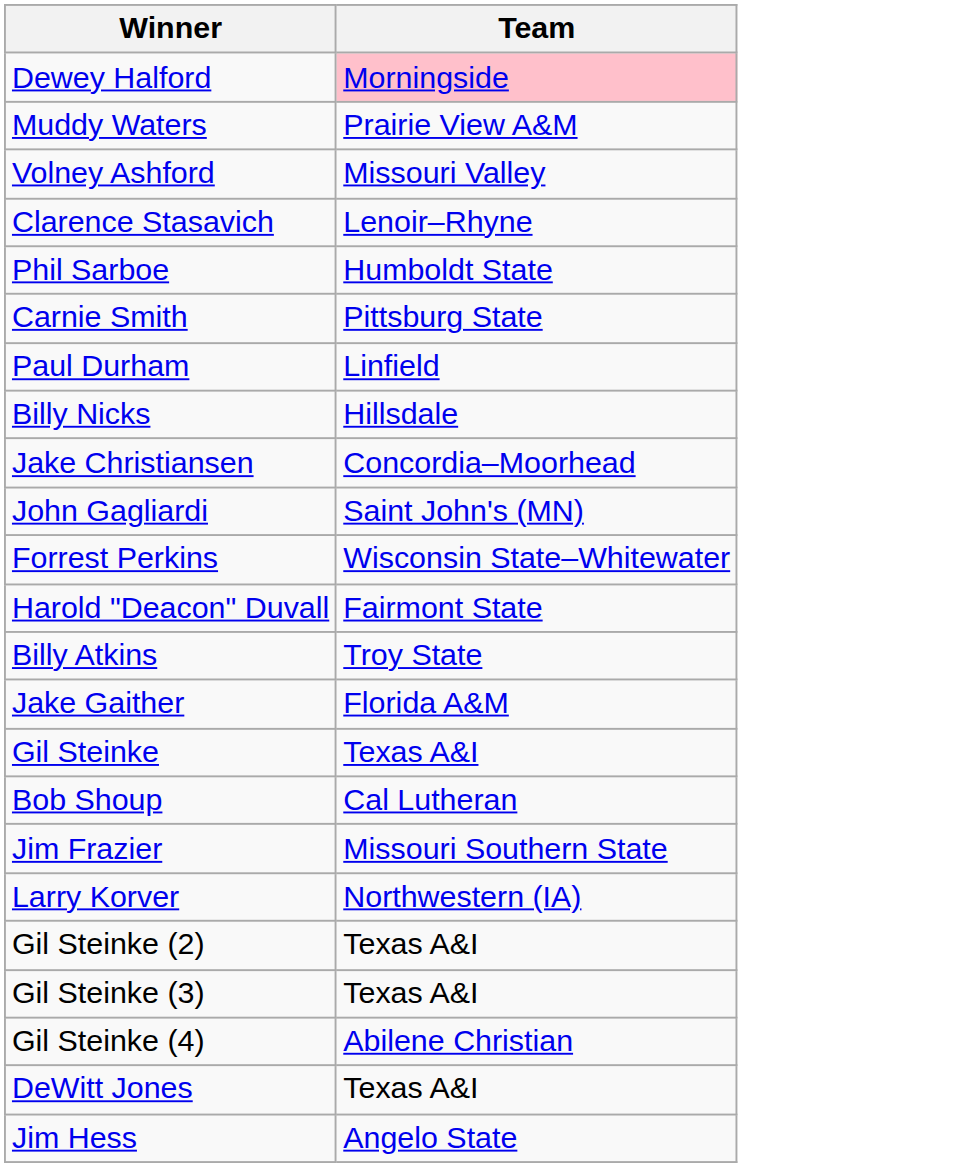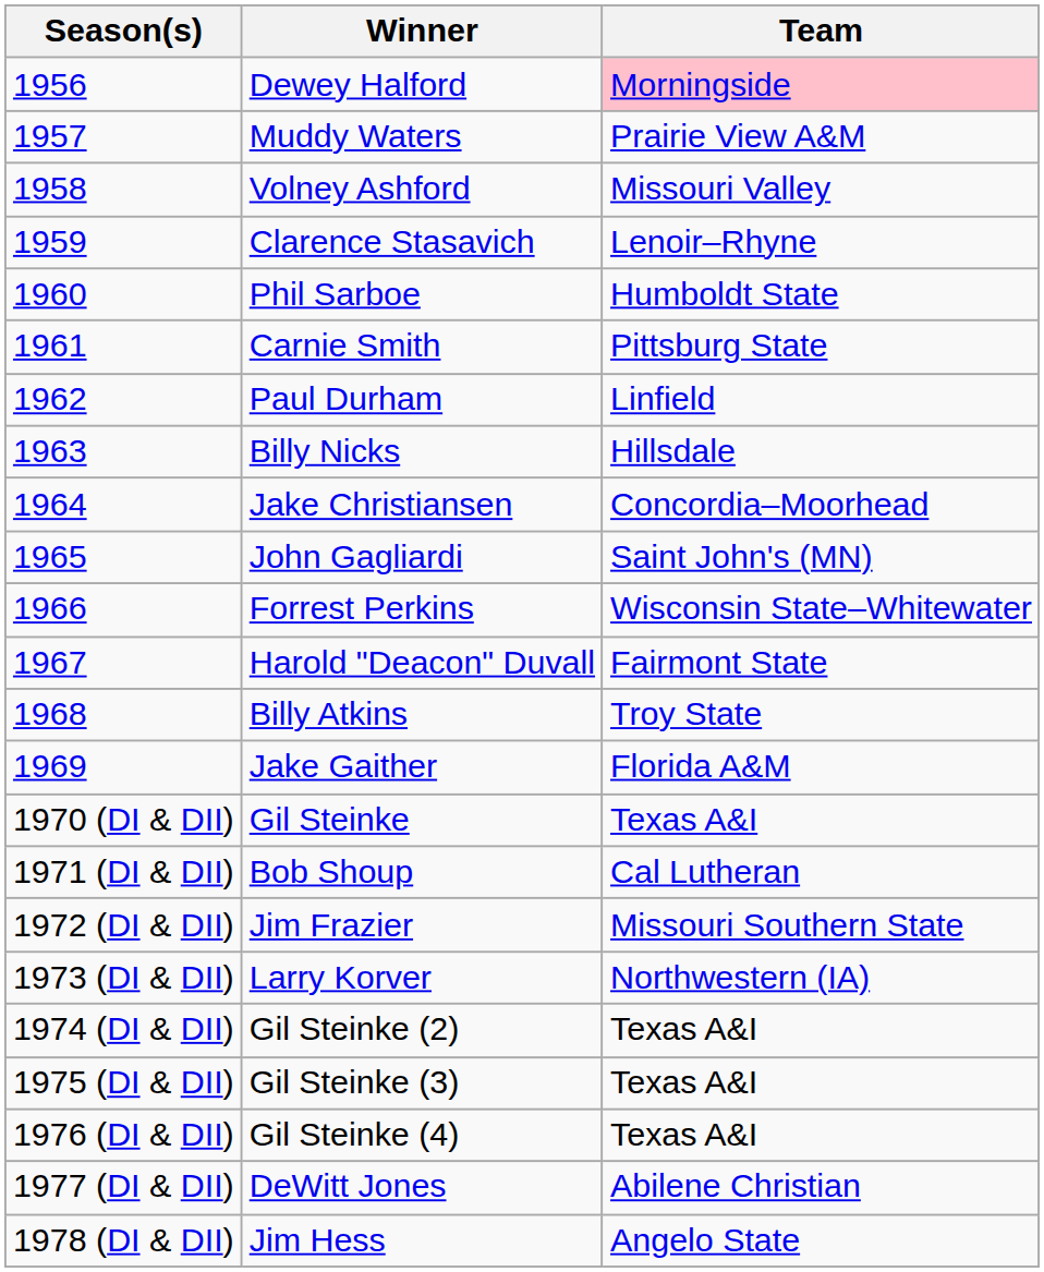+ column: Season(s) | 1956 | 1957 | 1958 | 1959 | 1960 | 1961 | 1962 | 1963 | 1964 | 1965 | 1966 | 1967 | 1968 | 1969 | 1970 (DI & DII) | 1971 (DI & DII) | 1972 (DI & DII) | 1973 (DI & DII) | 1974 (DI & DII) | 1975 (DI & DII) | 1976 (DI & DII) | 1977 (DI & DII) | 1978 (DI & DII)
Gil Steinke (4) | Team: Abilene Christian -> Texas A&I
DeWitt Jones | Team: Texas A&I -> Abilene Christian
